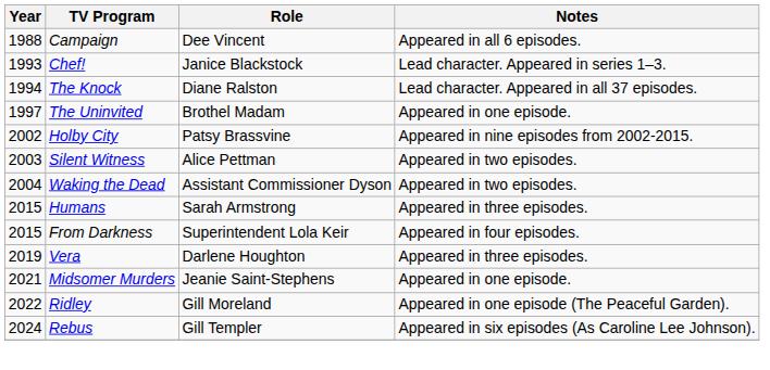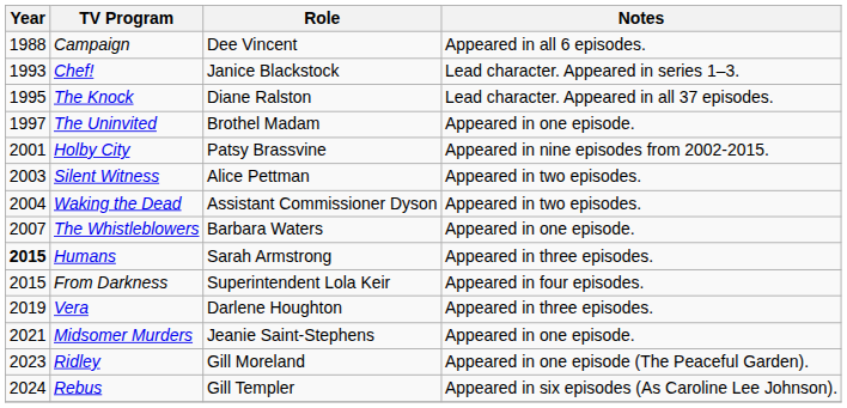The Knock | Year: 1994 -> 1995
Holby City | Year: 2002 -> 2001
+ row: 2007 | The Whistleblowers | Barbara Waters | Appeared in one episode.
Humans | Year: normal -> bold
Ridley | Year: 2022 -> 2023
